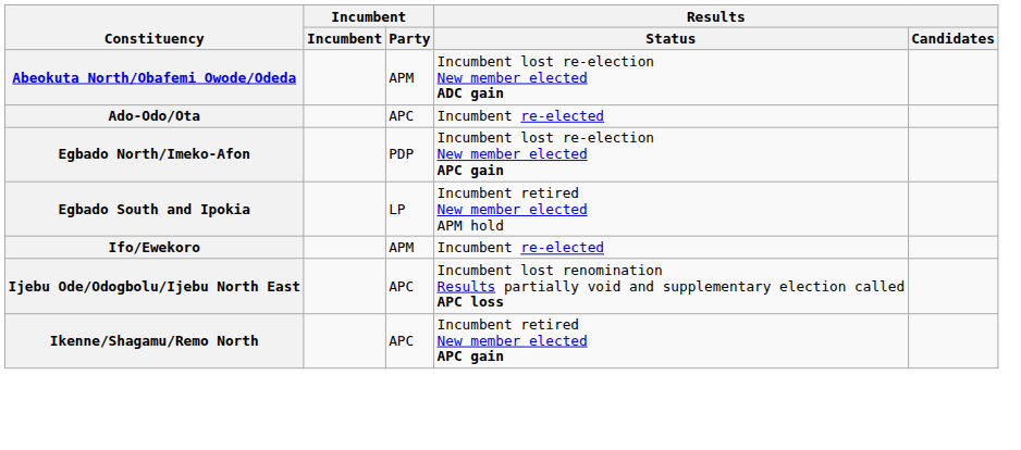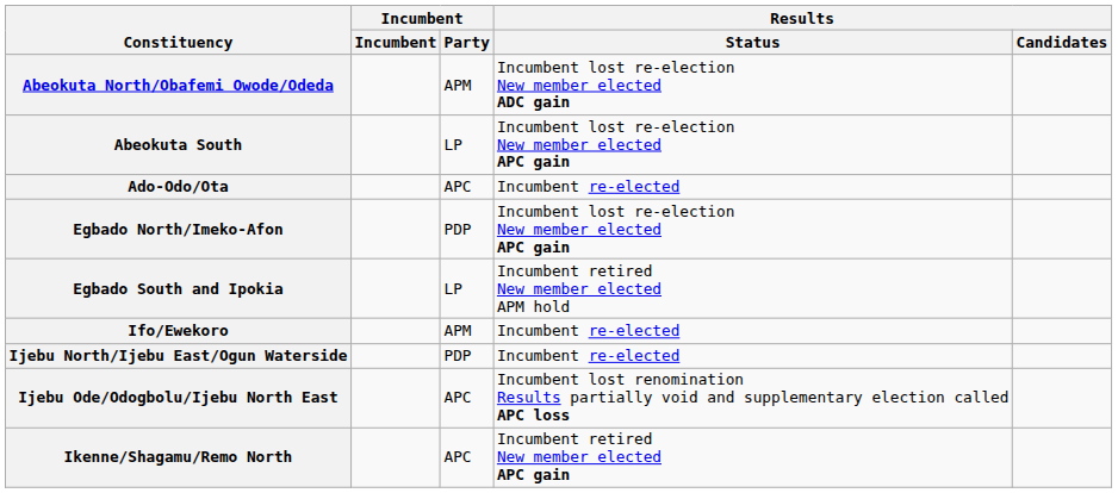+ row: Abeokuta South | LP | Incumbent lost re-election New member elected APC gain
+ row: Ijebu North/Ijebu East/Ogun Waterside | PDP | Incumbent re-elected
